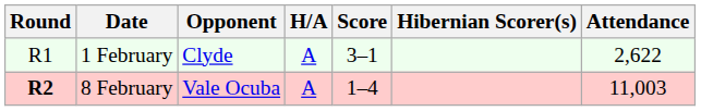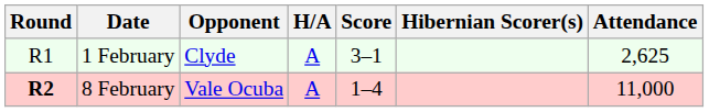1 February | Attendance: 2,622 -> 2,625
8 February | Attendance: 11,003 -> 11,000
